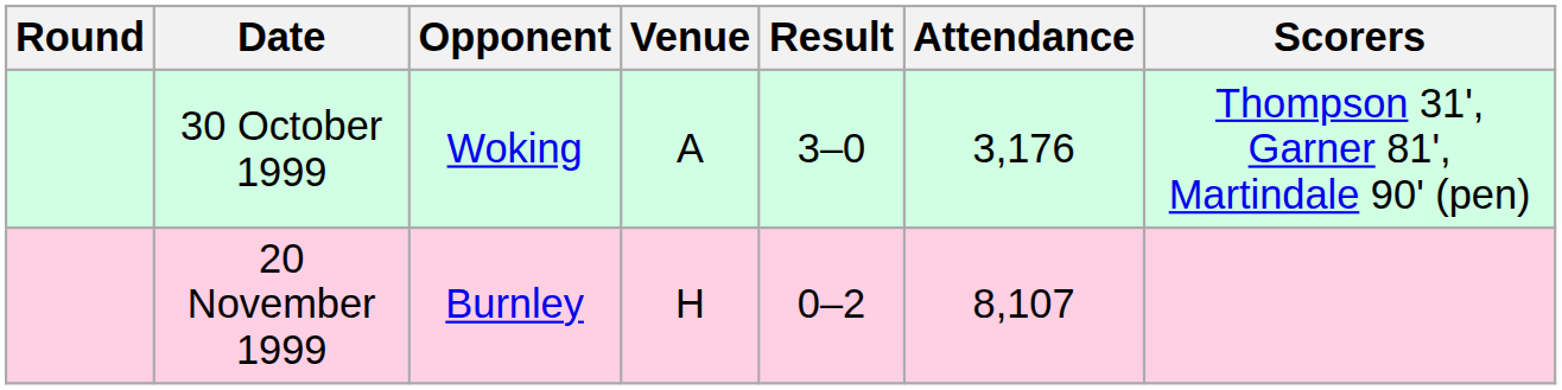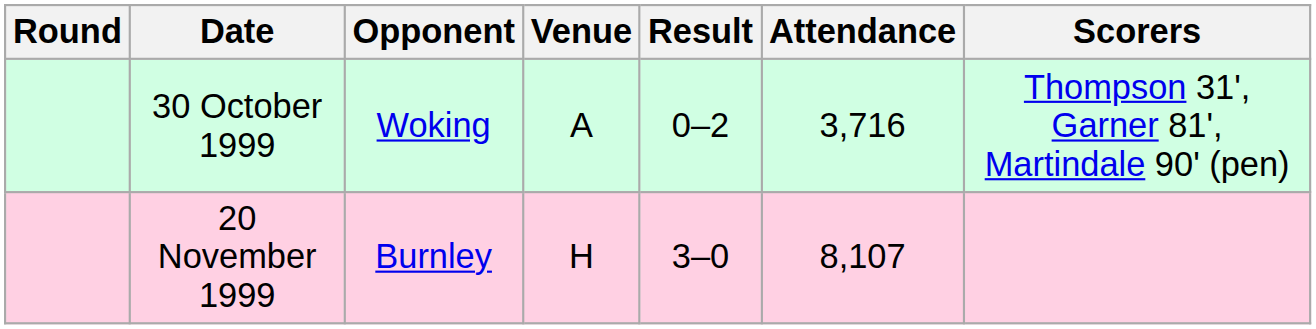30 October 1999 | Result: 3–0 -> 0–2
30 October 1999 | Attendance: 3,176 -> 3,716
20 November 1999 | Result: 0–2 -> 3–0
